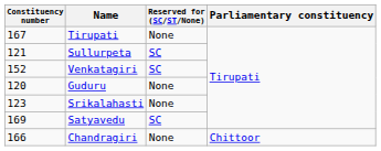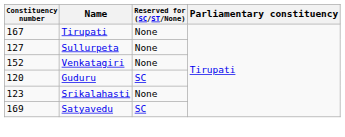Sullurpeta | Constituency number: 121 -> 127
Sullurpeta | Reserved for (SC/ST/None): SC -> None
Venkatagiri | Reserved for (SC/ST/None): SC -> None
Guduru | Reserved for (SC/ST/None): None -> SC
- row: 166 | Chandragiri | None | Chittoor
